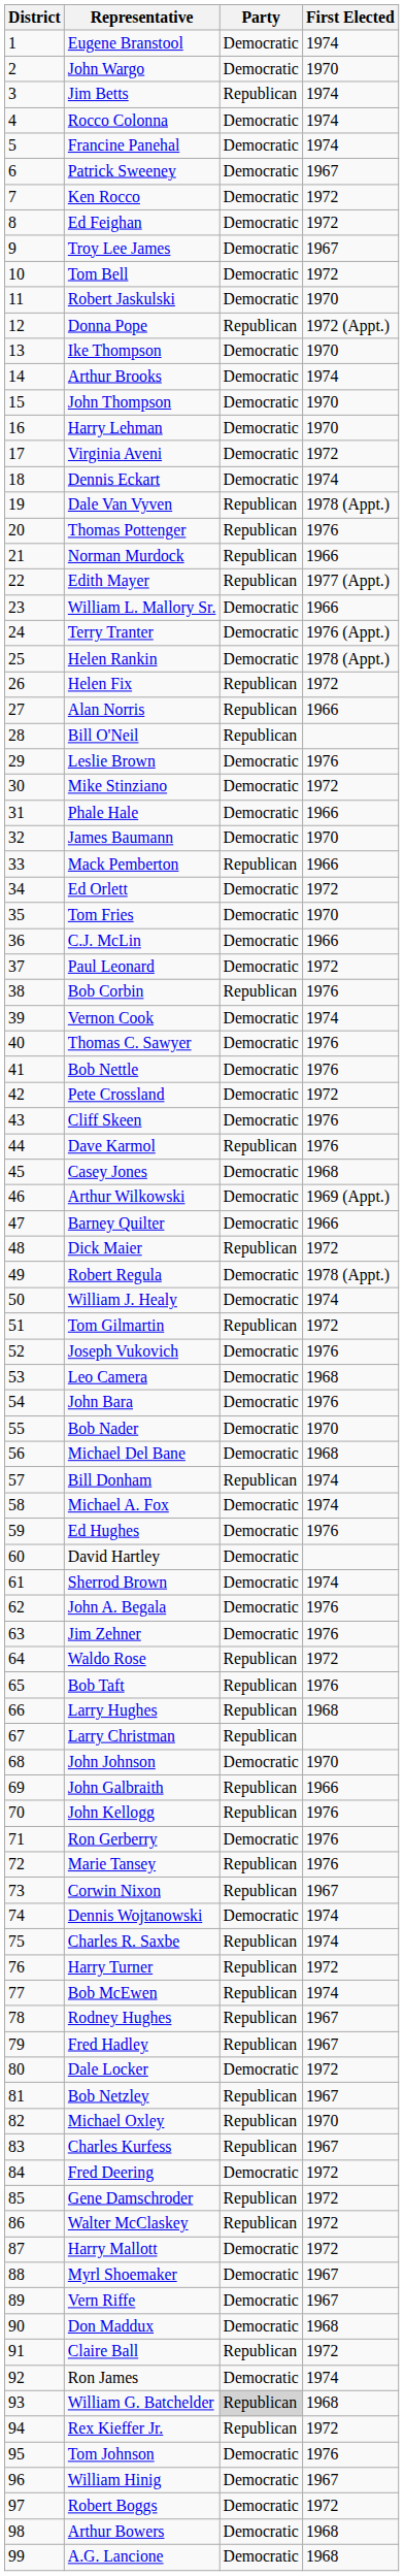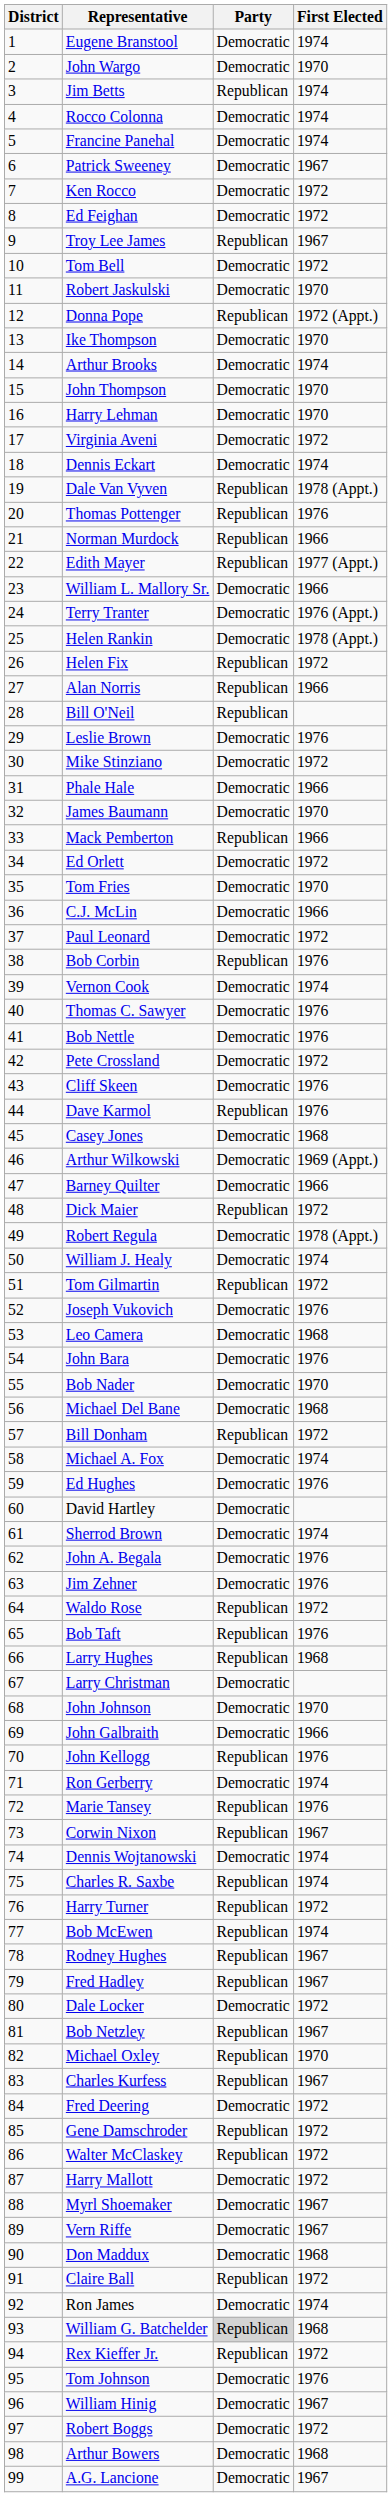Troy Lee James | Party: Democratic -> Republican
Bill Donham | First Elected: 1974 -> 1972
Larry Christman | Party: Republican -> Democratic
John Galbraith | Party: Republican -> Democratic
Ron Gerberry | First Elected: 1976 -> 1974
A.G. Lancione | First Elected: 1968 -> 1967
